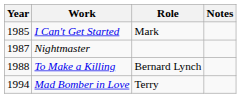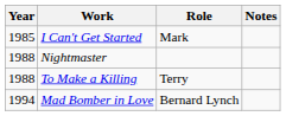Nightmaster | Year: 1987 -> 1988
To Make a Killing | Role: Bernard Lynch -> Terry
Mad Bomber in Love | Role: Terry -> Bernard Lynch
